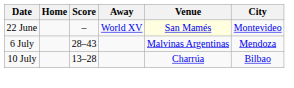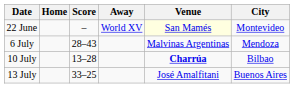10 July | Venue: normal -> bold
+ row: 13 July | 33–25 | José Amalfitani | Buenos Aires
